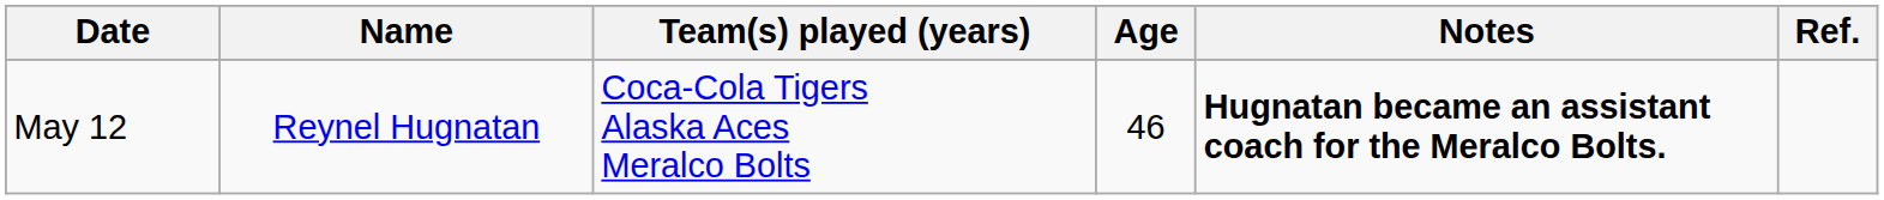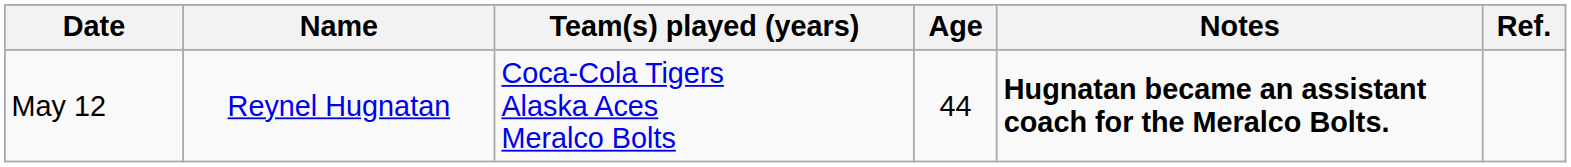May 12 | Age: 46 -> 44
